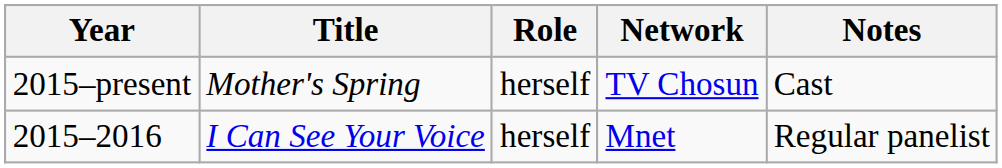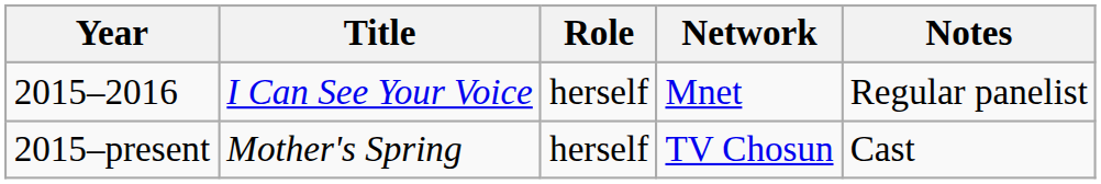rows swapped: 2015–present <-> 2015–2016
